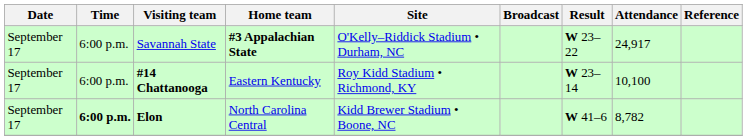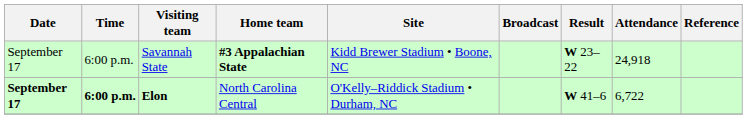Savannah State | Site: O'Kelly–Riddick Stadium • Durham, NC -> Kidd Brewer Stadium • Boone, NC
Savannah State | Attendance: 24,917 -> 24,918
- row: September 17 | 6:00 p.m. | #14 Chattanooga | Eastern Kentucky | Roy Kidd Stadium • Richmond, KY | W 23–14 | 10,100
Elon | Date: normal -> bold
Elon | Site: Kidd Brewer Stadium • Boone, NC -> O'Kelly–Riddick Stadium • Durham, NC
Elon | Attendance: 8,782 -> 6,722
